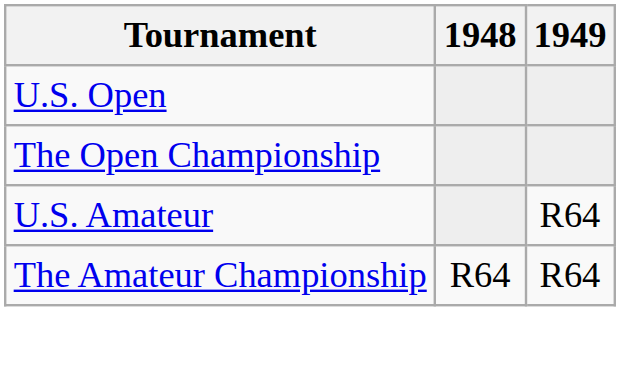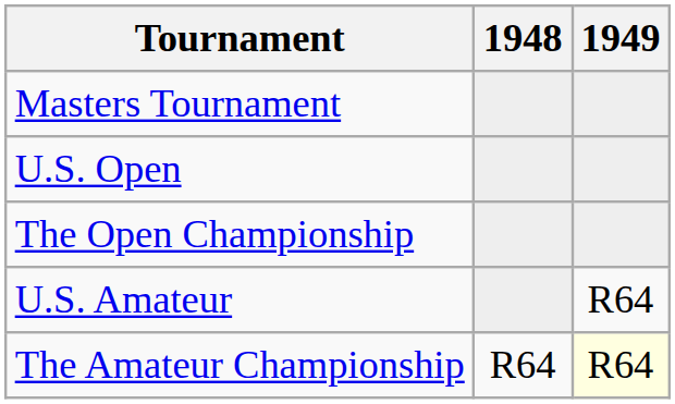+ row: Masters Tournament
The Amateur Championship | 1949: no background -> lightyellow background
